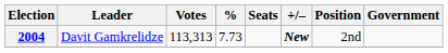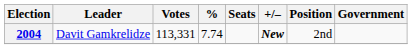2004 | Votes: 113,313 -> 113,331
2004 | %: 7.73 -> 7.74
